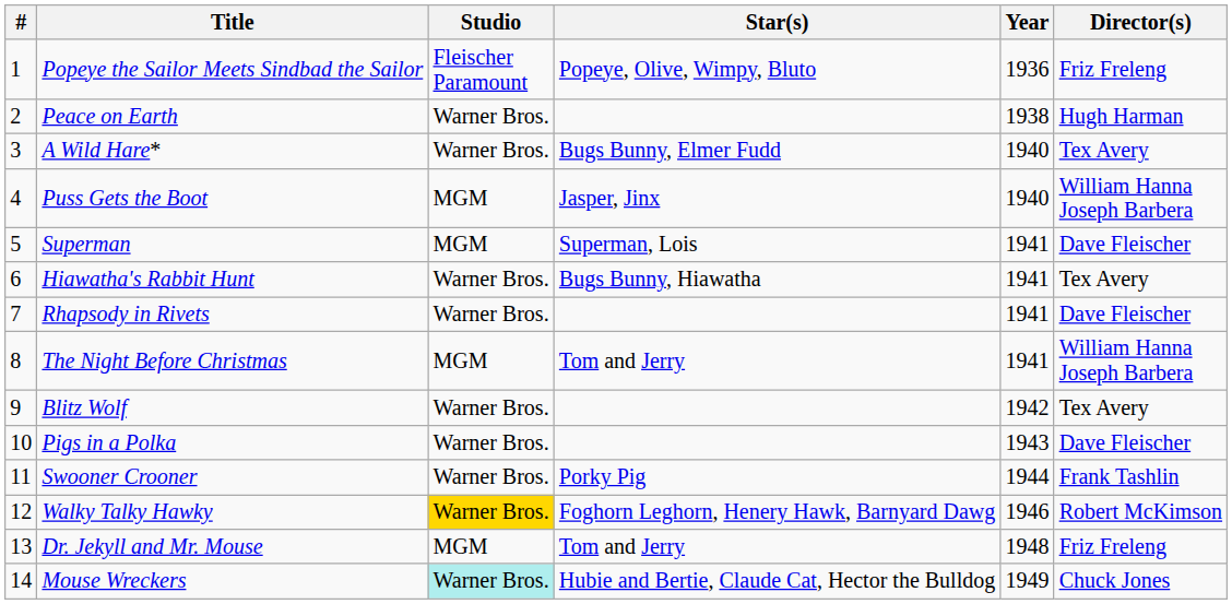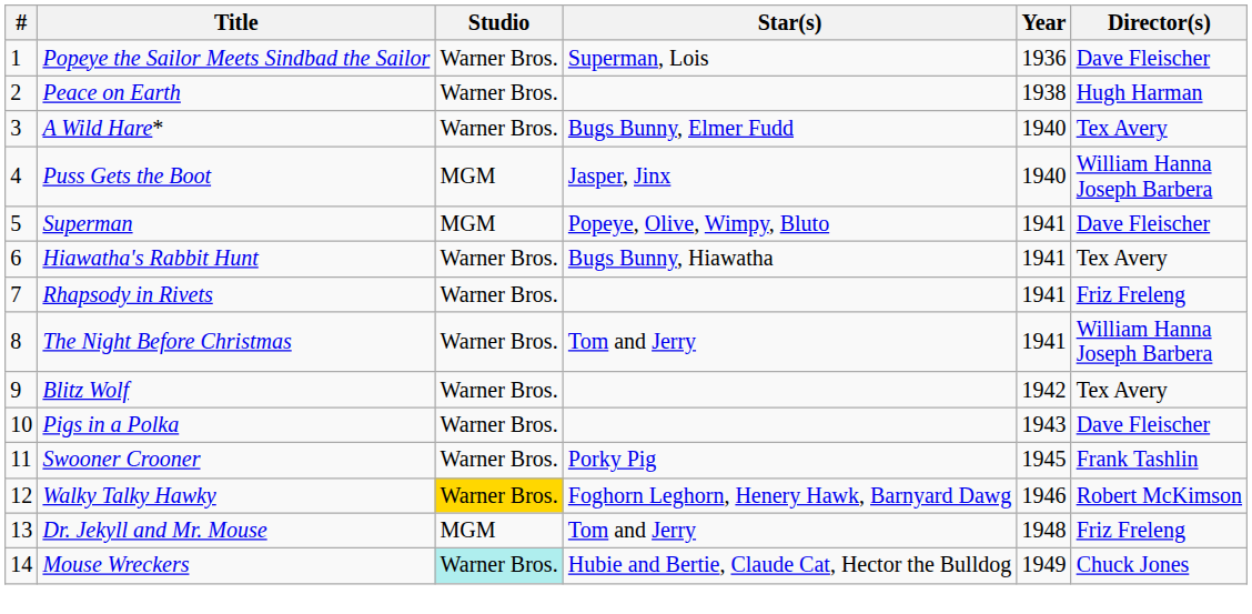Popeye the Sailor Meets Sindbad the Sailor | Studio: Fleischer Paramount -> Warner Bros.
Popeye the Sailor Meets Sindbad the Sailor | Star(s): Popeye, Olive, Wimpy, Bluto -> Superman, Lois
Popeye the Sailor Meets Sindbad the Sailor | Director(s): Friz Freleng -> Dave Fleischer
Superman | Star(s): Superman, Lois -> Popeye, Olive, Wimpy, Bluto
Rhapsody in Rivets | Director(s): Dave Fleischer -> Friz Freleng
The Night Before Christmas | Studio: MGM -> Warner Bros.
Swooner Crooner | Year: 1944 -> 1945
